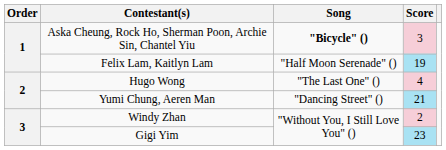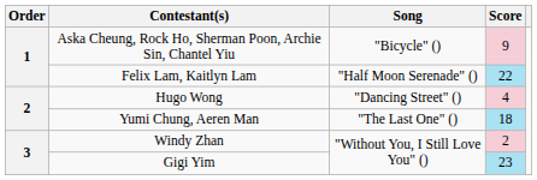Aska Cheung, Rock Ho, Sherman Poon, Archie Sin, Chantel Yiu | Song: bold -> normal
Aska Cheung, Rock Ho, Sherman Poon, Archie Sin, Chantel Yiu | Score: 3 -> 9
Felix Lam, Kaitlyn Lam | Score: 19 -> 22
Hugo Wong | Song: "The Last One" () -> "Dancing Street" ()
Yumi Chung, Aeren Man | Song: "Dancing Street" () -> "The Last One" ()
Yumi Chung, Aeren Man | Score: 21 -> 18
